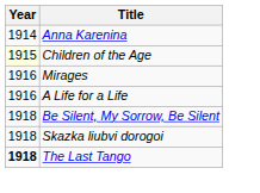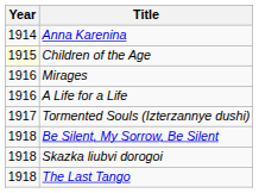+ row: 1917 | Tormented Souls (Izterzannye dushi)
The Last Tango | Year: bold -> normal
